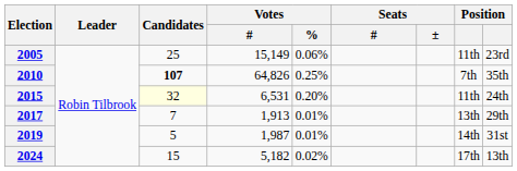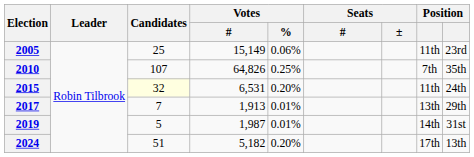2010 | Candidates: bold -> normal
2024 | Candidates: 15 -> 51
2024 | Votes / %: 0.02% -> 0.20%
